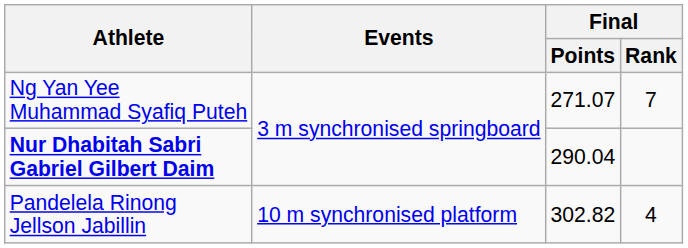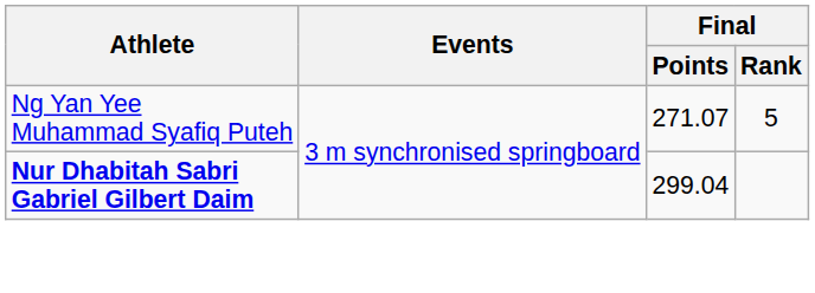Ng Yan Yee Muhammad Syafiq Puteh | Final / Rank: 7 -> 5
Nur Dhabitah Sabri Gabriel Gilbert Daim | Final / Points: 290.04 -> 299.04
- row: Pandelela Rinong Jellson Jabillin | 10 m synchronised platform | 302.82 | 4
